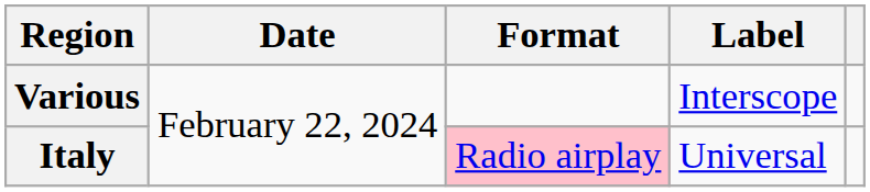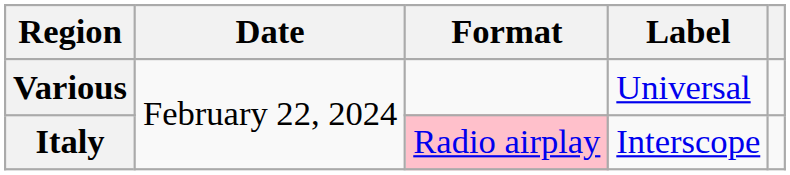Various | Label: Interscope -> Universal
Italy | Label: Universal -> Interscope
